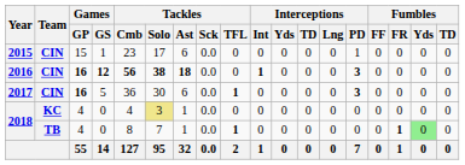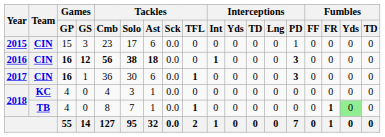2015 | Games / GS: 1 -> 3
2017 | Games / GS: 5 -> 1
2018 / KC | Tackles / Solo: khaki background -> no background
